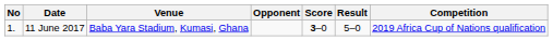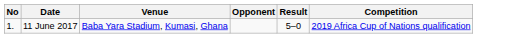- column: Score | 3–0
